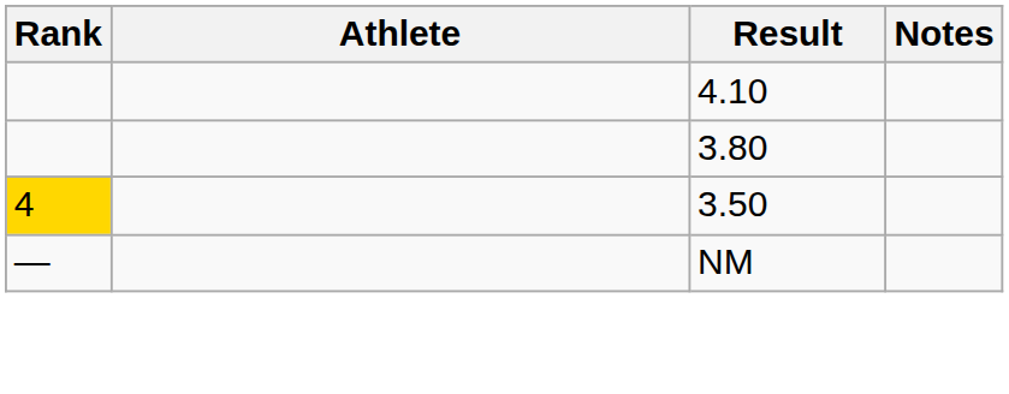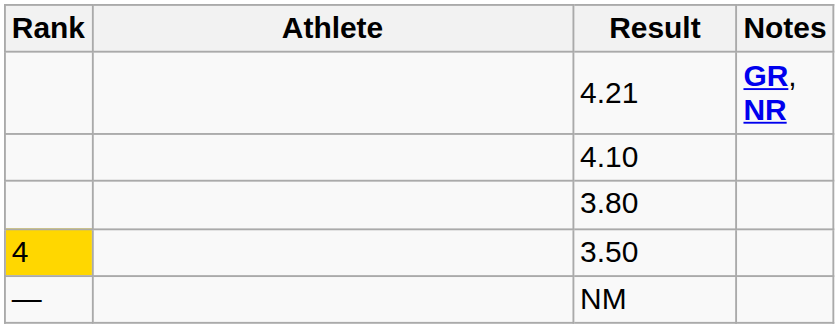+ row: 4.21 | GR, NR
